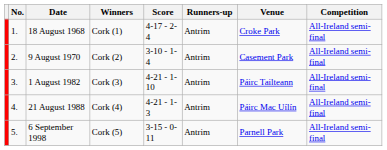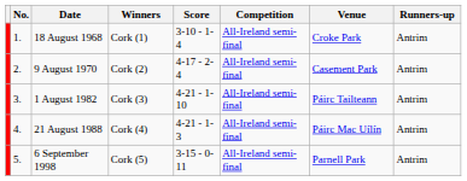columns swapped: Runners-up <-> Competition
18 August 1968 | Score: 4-17 - 2-4 -> 3-10 - 1-4
9 August 1970 | Score: 3-10 - 1-4 -> 4-17 - 2-4
